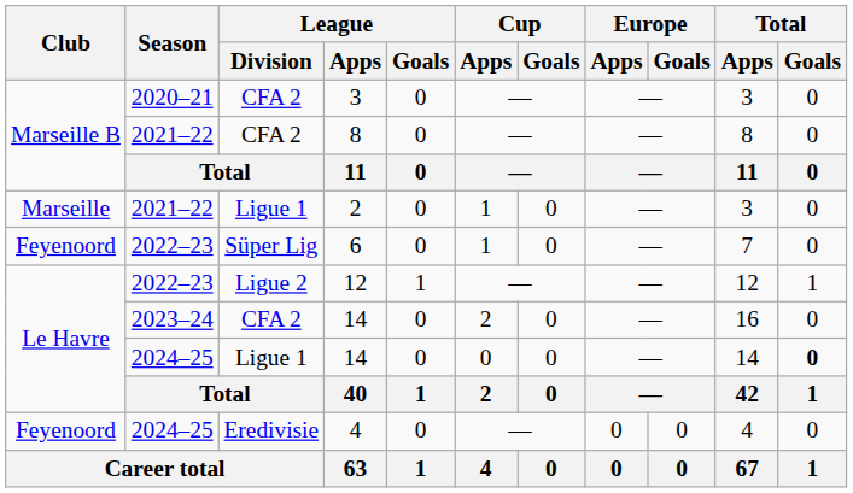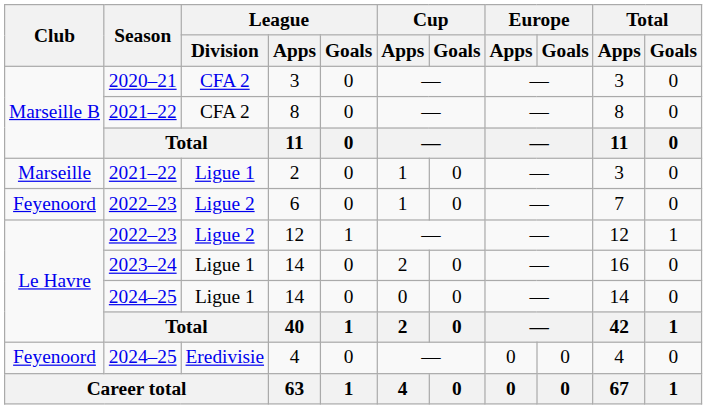6 | League / Division: Süper Lig -> Ligue 2
2023–24 / 14 | League / Division: CFA 2 -> Ligue 1
2024–25 / 14 | Total / Goals: bold -> normal
